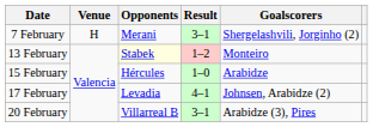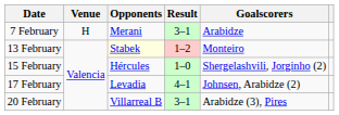7 February | Goalscorers: Shergelashvili, Jorginho (2) -> Arabidze
15 February | Goalscorers: Arabidze -> Shergelashvili, Jorginho (2)
